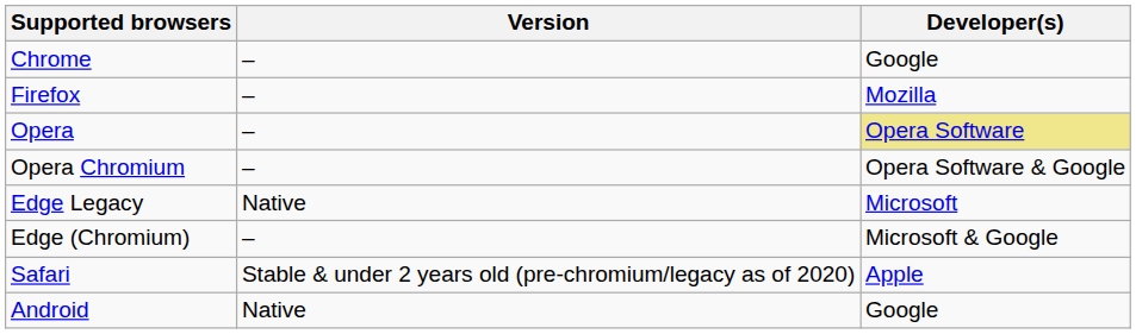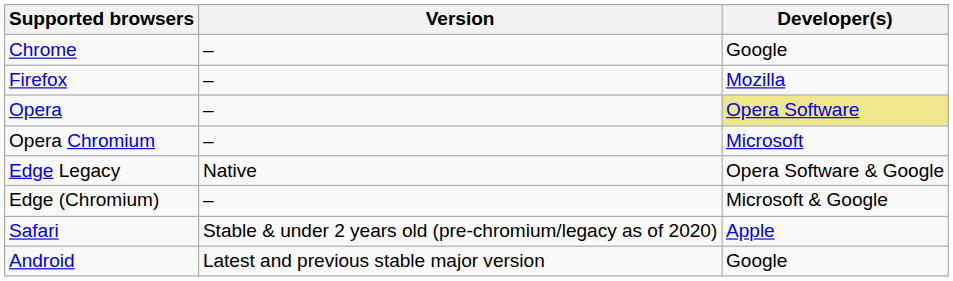Opera Chromium | Developer(s): Opera Software & Google -> Microsoft
Edge Legacy | Developer(s): Microsoft -> Opera Software & Google
Android | Version: Native -> Latest and previous stable major version
